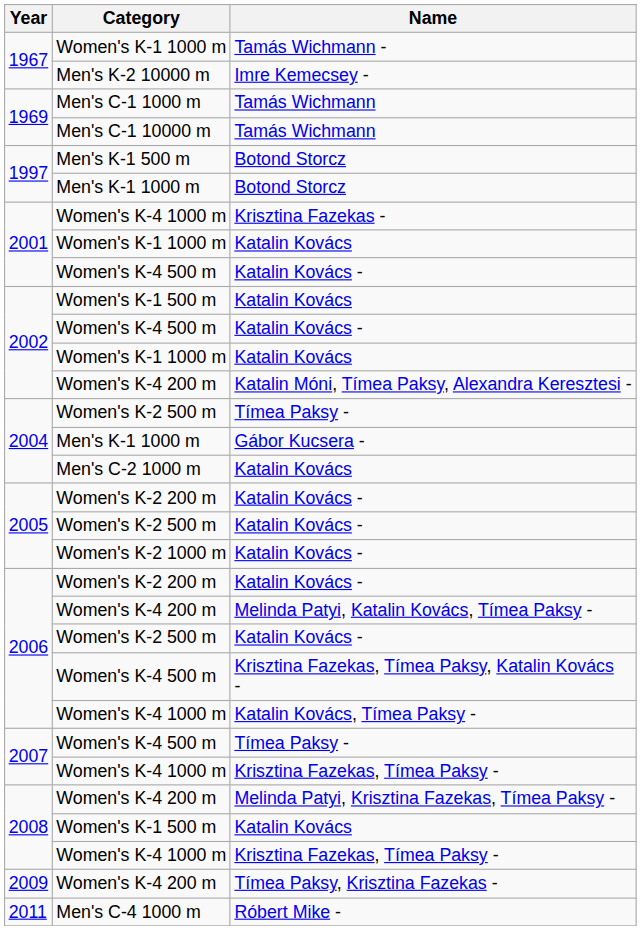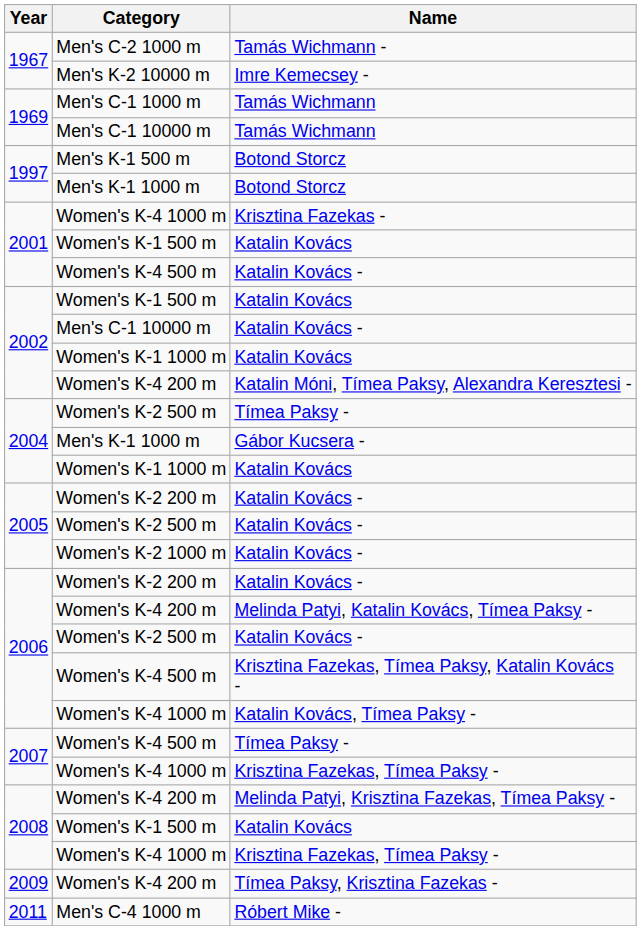Tamás Wichmann - | Category: Women's K-1 1000 m -> Men's C-2 1000 m
2001 / Katalin Kovács | Category: Women's K-1 1000 m -> Women's K-1 500 m
2002 / Katalin Kovács - | Category: Women's K-4 500 m -> Men's C-1 10000 m
2004 / Katalin Kovács | Category: Men's C-2 1000 m -> Women's K-1 1000 m
